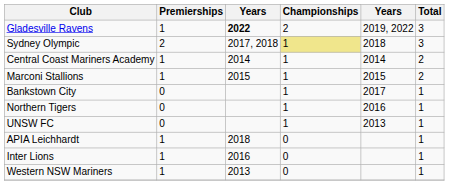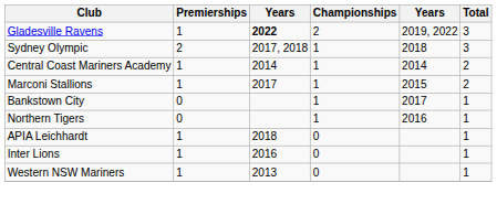Sydney Olympic | Championships: khaki background -> no background
Marconi Stallions | column 3: 2015 -> 2017
- row: UNSW FC | 0 | 1 | 2013 | 1
